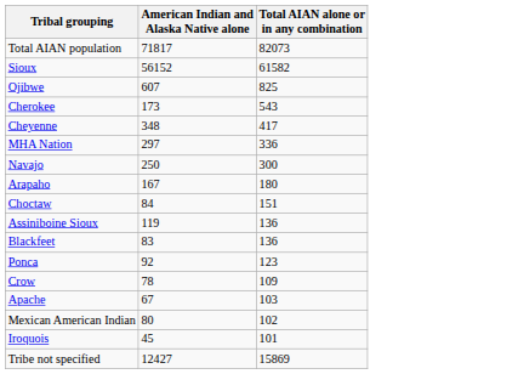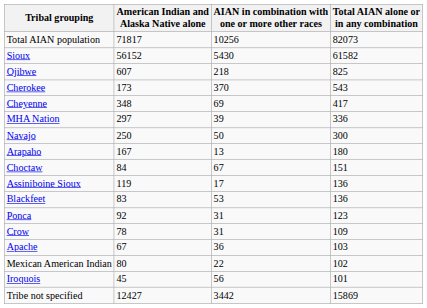+ column: AIAN in combination with one or more other races | 10256 | 5430 | 218 | 370 | 69 | 39 | 50 | 13 | 67 | 17 | 53 | 31 | 31 | 36 | 22 | 56 | 3442
